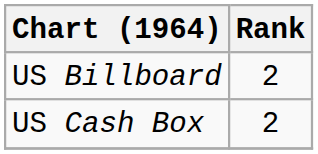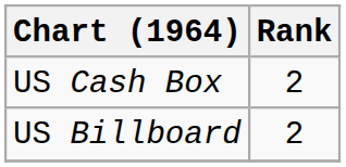rows swapped: US Billboard <-> US Cash Box
